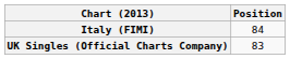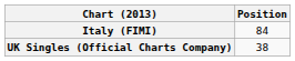UK Singles (Official Charts Company) | Position: 83 -> 38
